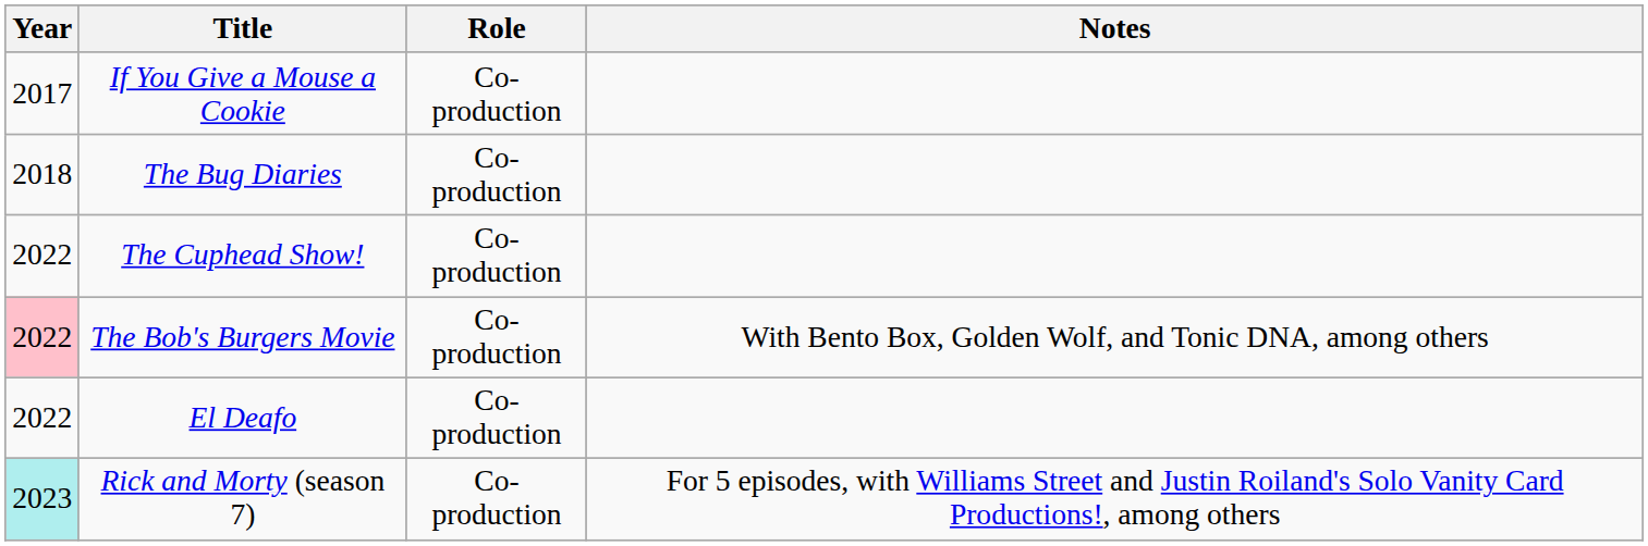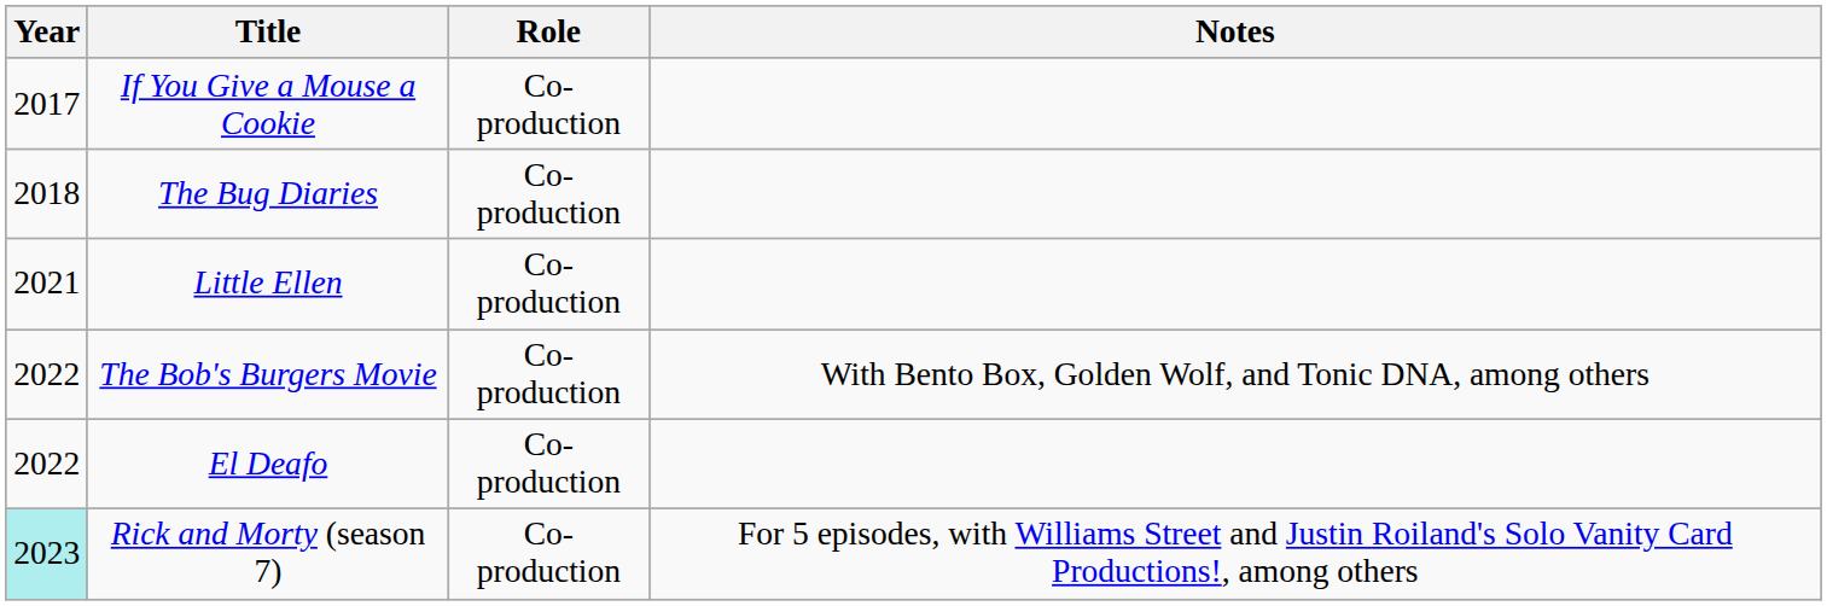+ row: 2021 | Little Ellen | Co-production
- row: 2022 | The Cuphead Show! | Co-production
The Bob's Burgers Movie | Year: pink background -> no background
